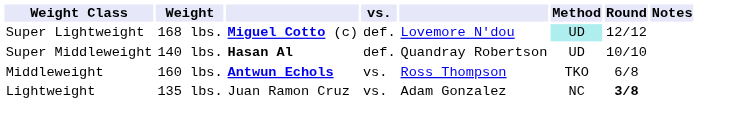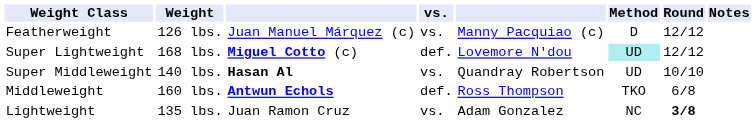+ row: Featherweight | 126 lbs. | Juan Manuel Márquez (c) | vs. | Manny Pacquiao (c) | D | 12/12
Super Middleweight | vs.: def. -> vs.
Middleweight | vs.: vs. -> def.
